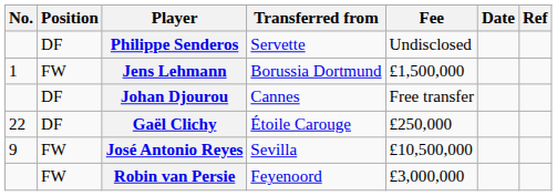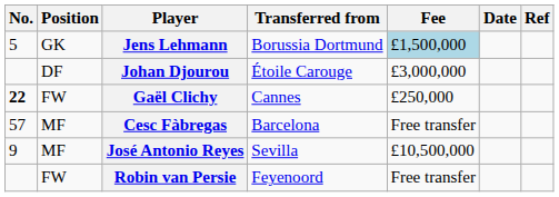- row: DF | Philippe Senderos | Servette | Undisclosed
Jens Lehmann | No.: 1 -> 5
Jens Lehmann | Position: FW -> GK
Jens Lehmann | Fee: no background -> lightblue background
Johan Djourou | Transferred from: Cannes -> Étoile Carouge
Johan Djourou | Fee: Free transfer -> £3,000,000
Gaël Clichy | No.: normal -> bold
Gaël Clichy | Position: DF -> FW
Gaël Clichy | Transferred from: Étoile Carouge -> Cannes
+ row: 57 | MF | Cesc Fàbregas | Barcelona | Free transfer
José Antonio Reyes | Position: FW -> MF
Robin van Persie | Fee: £3,000,000 -> Free transfer
